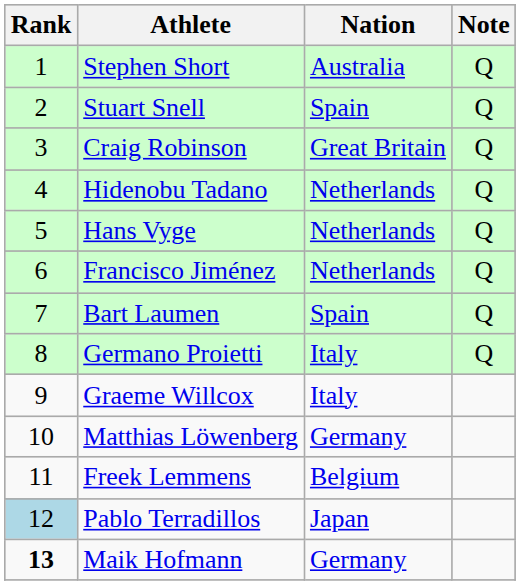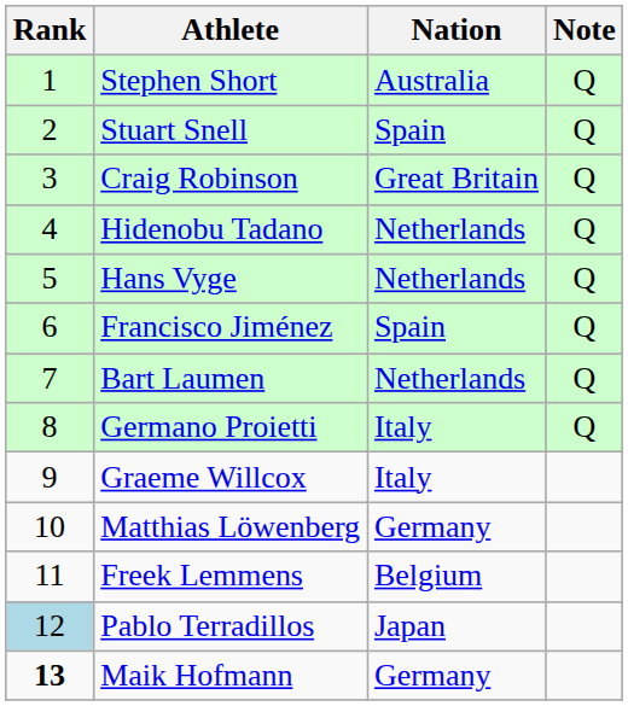Francisco Jiménez | Nation: Netherlands -> Spain
Bart Laumen | Nation: Spain -> Netherlands
